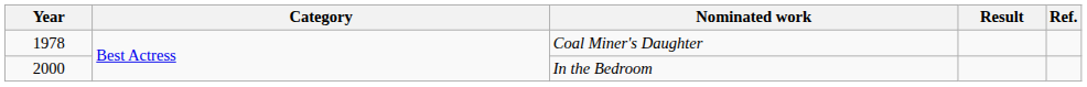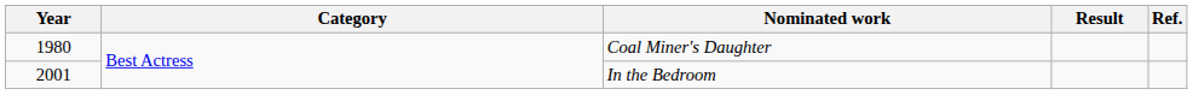Coal Miner's Daughter | Year: 1978 -> 1980
In the Bedroom | Year: 2000 -> 2001
